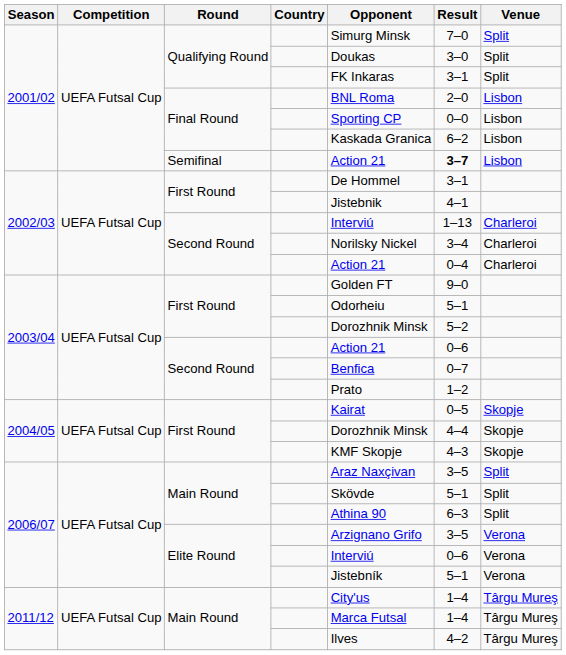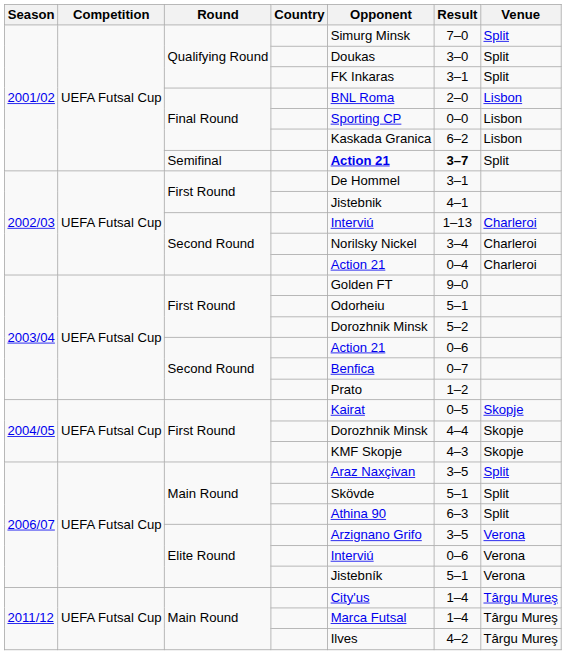Semifinal | Opponent: normal -> bold
Semifinal | Venue: Lisbon -> Split
